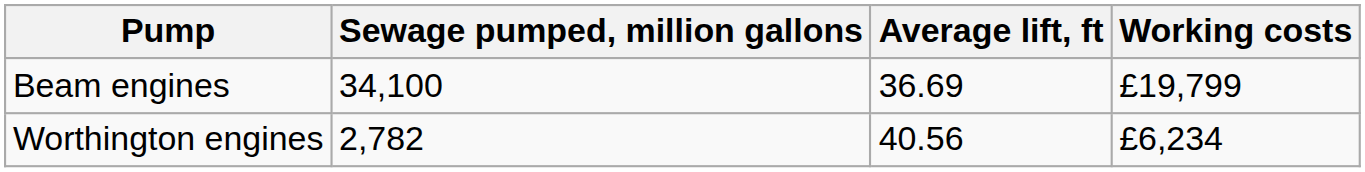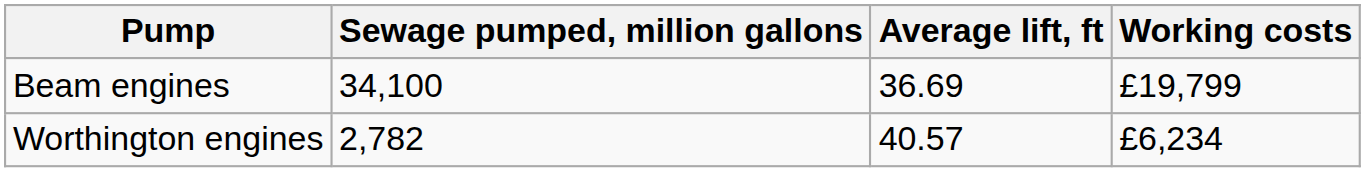Worthington engines | Average lift, ft: 40.56 -> 40.57
